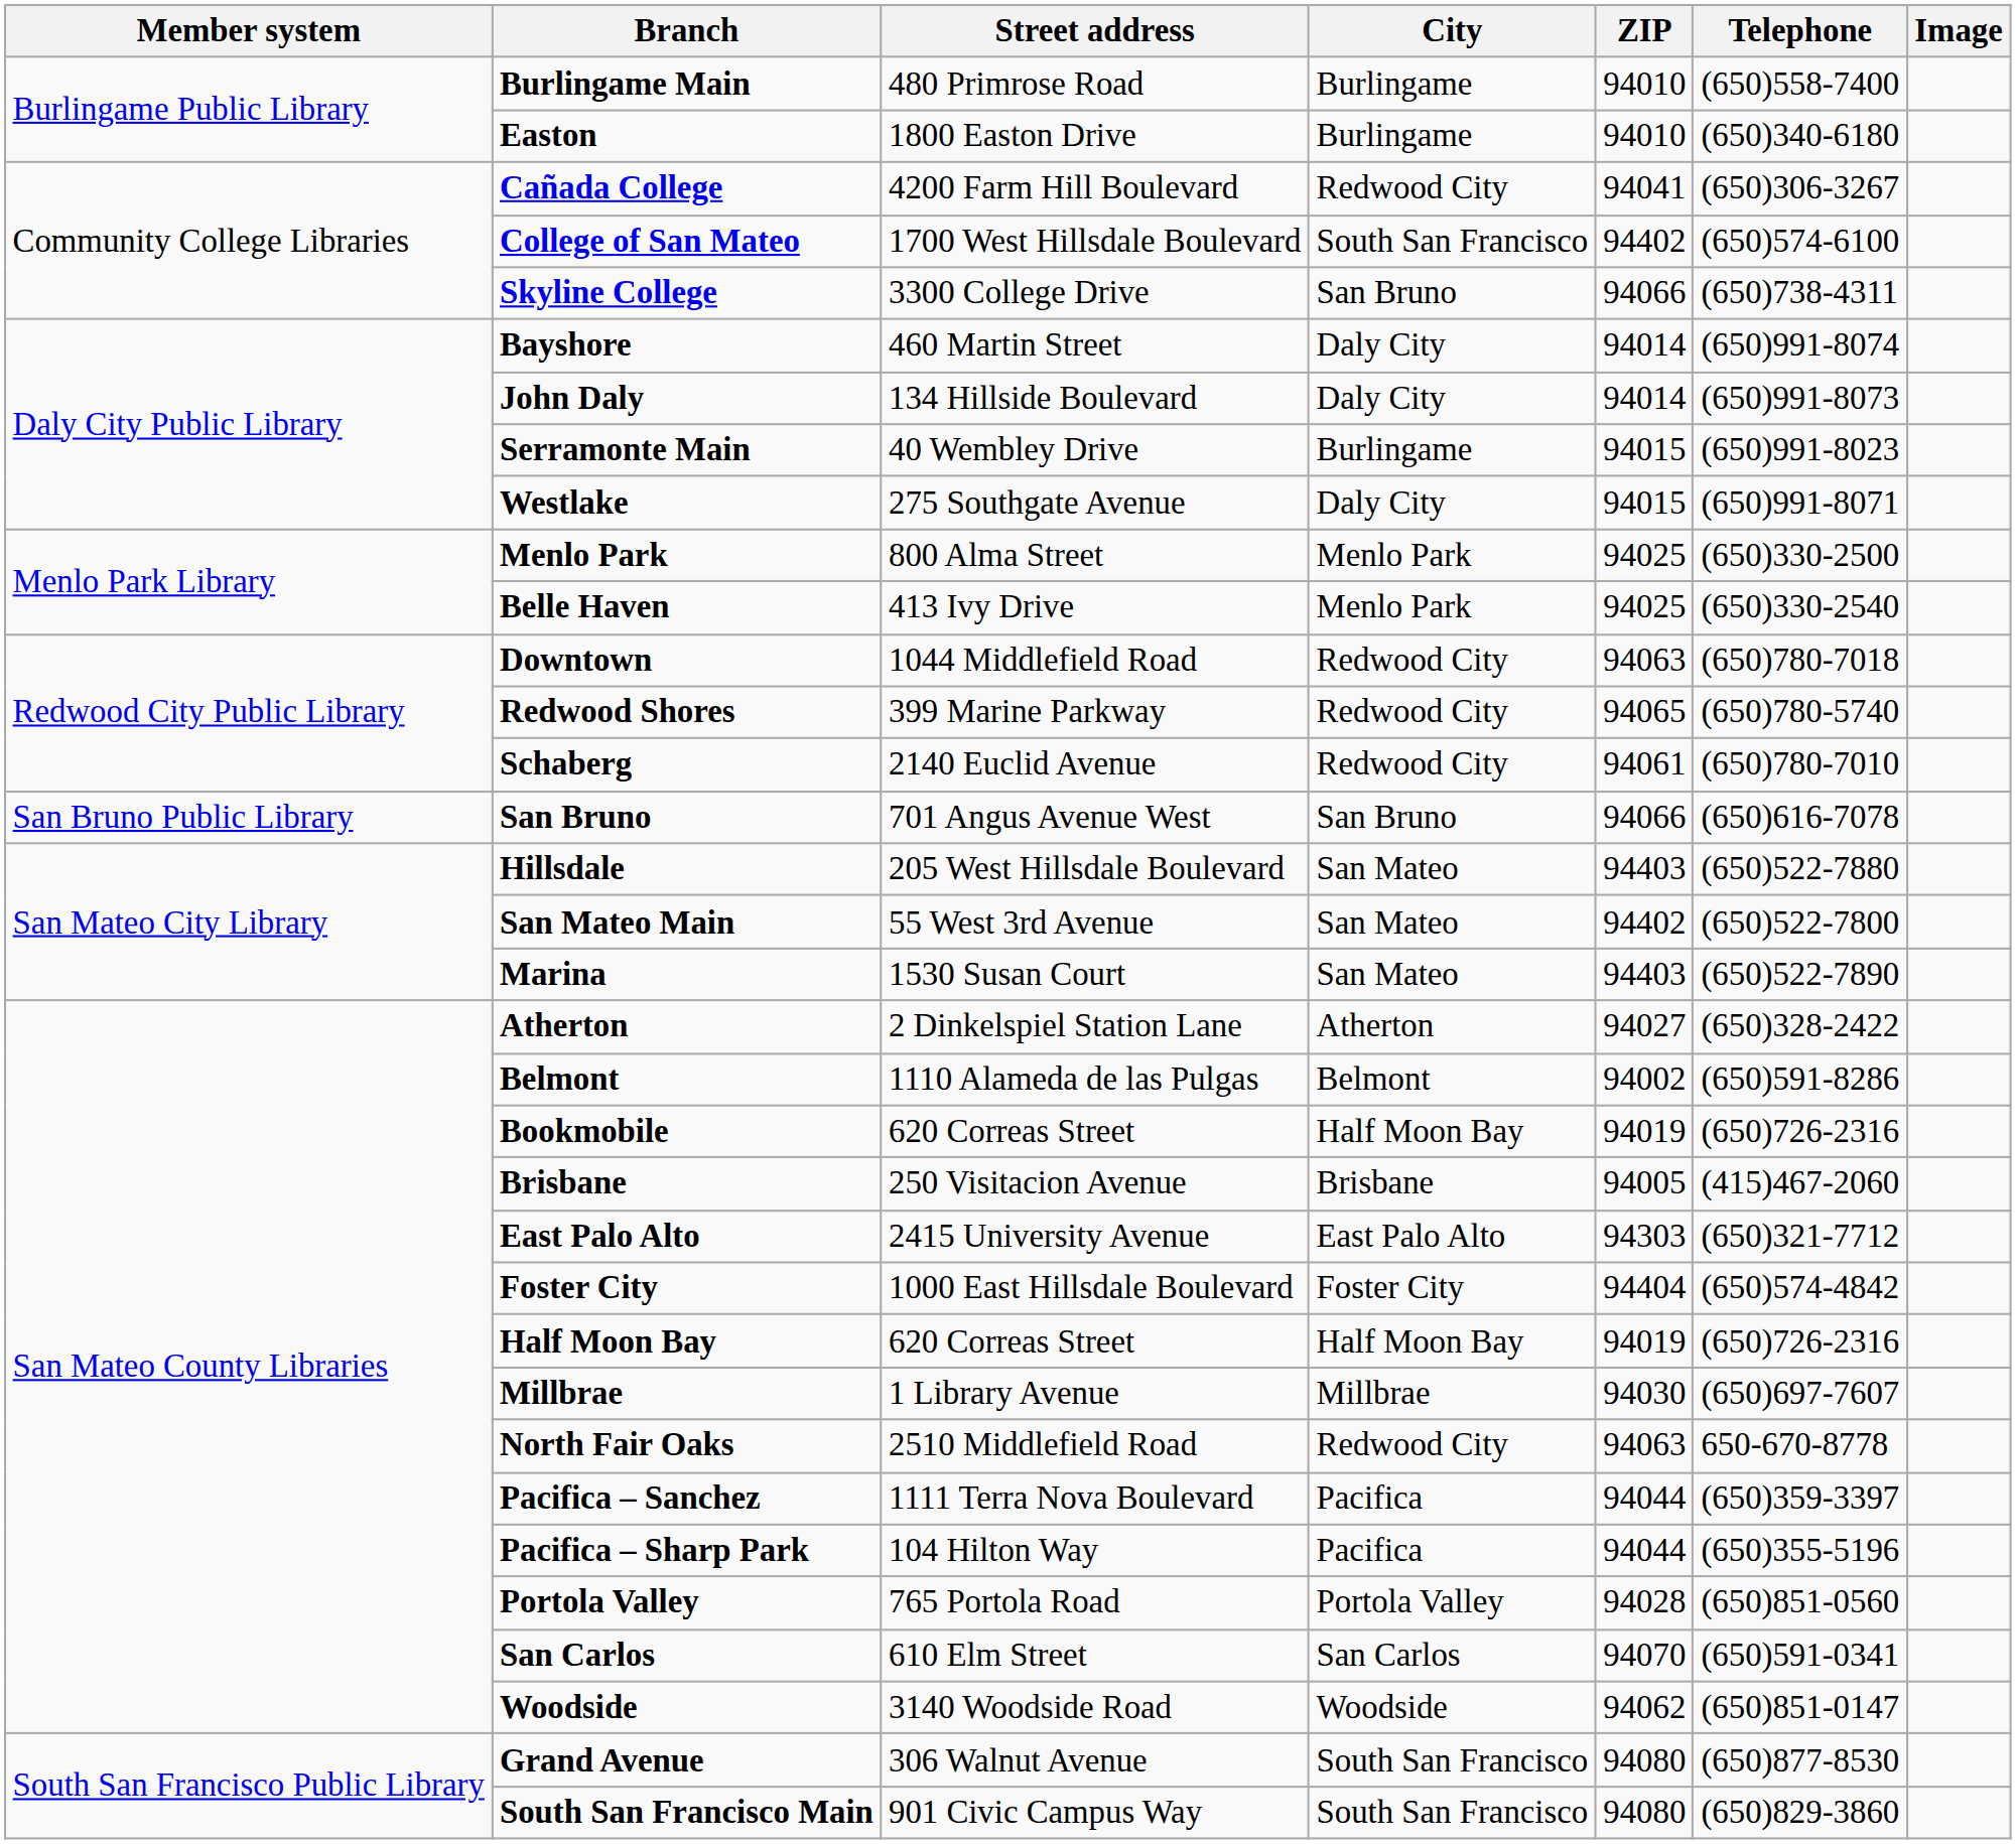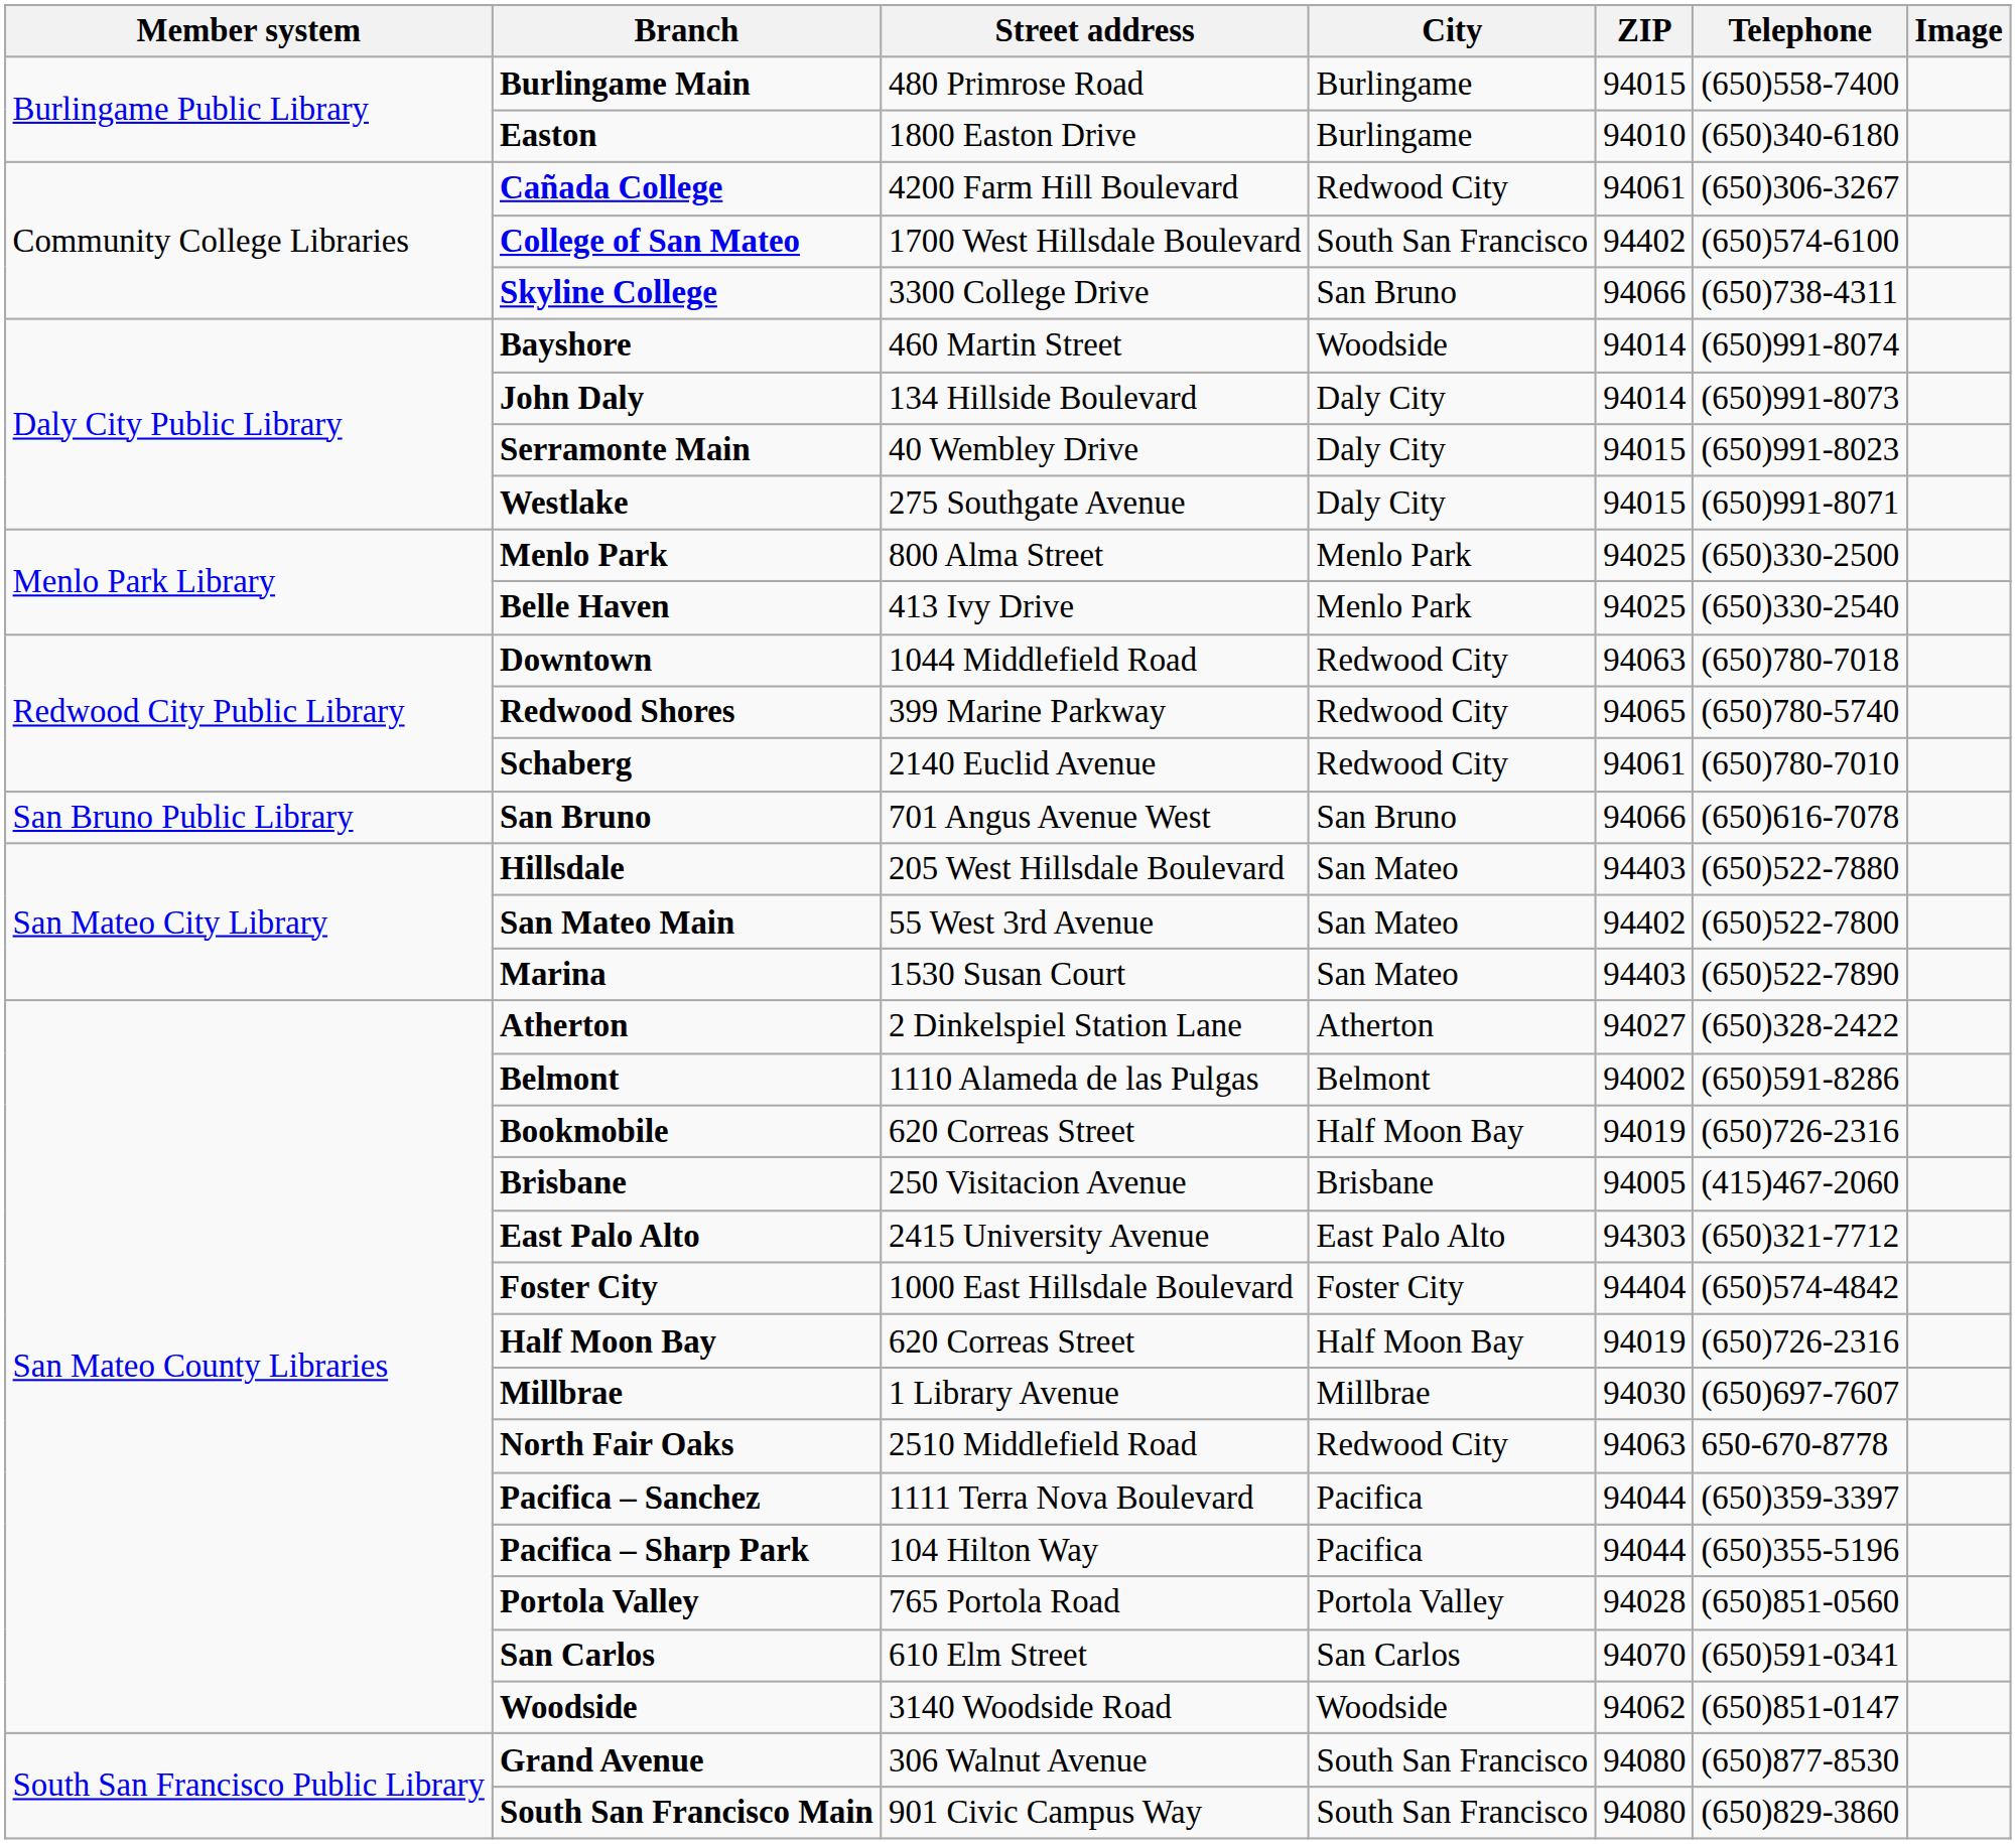Burlingame Main | ZIP: 94010 -> 94015
Cañada College | ZIP: 94041 -> 94061
Bayshore | City: Daly City -> Woodside
Serramonte Main | City: Burlingame -> Daly City
